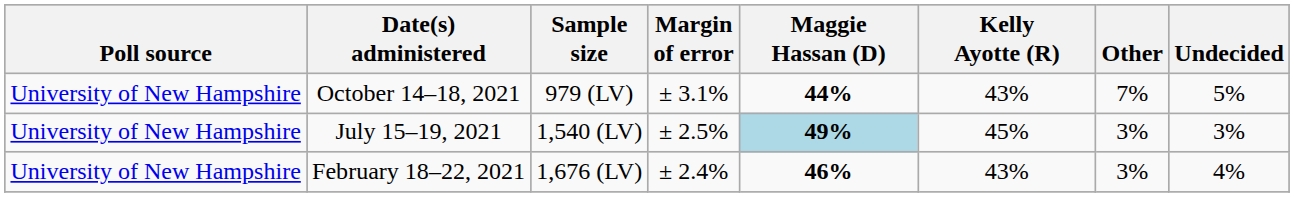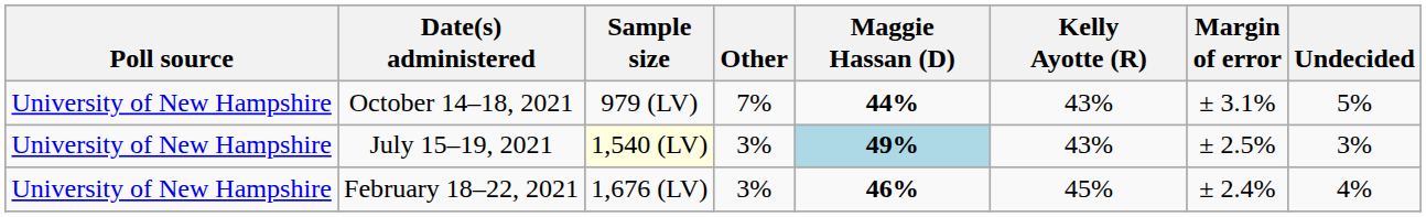columns swapped: Margin of error <-> Other
July 15–19, 2021 | Sample size: no background -> lightyellow background
July 15–19, 2021 | Kelly Ayotte (R): 45% -> 43%
February 18–22, 2021 | Kelly Ayotte (R): 43% -> 45%
